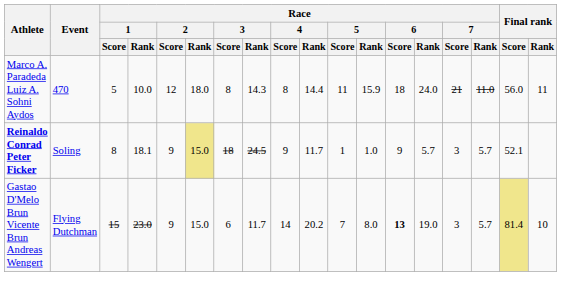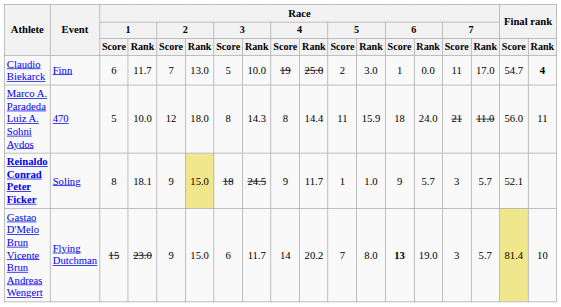+ row: Claudio Biekarck | Finn | 6 | 11.7 | 7 | 13.0 | 5 | 10.0 | 19 | 25.0 | 2 | 3.0 | 1 | 0.0 | 11 | 17.0 | 54.7 | 4
